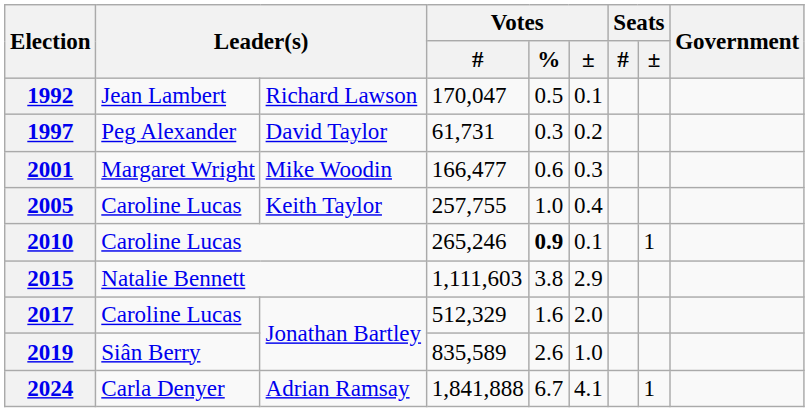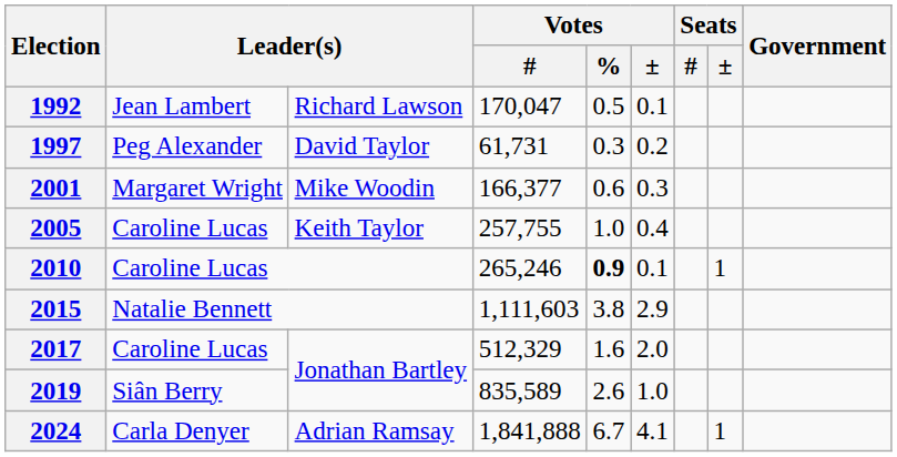2001 | Votes / #: 166,477 -> 166,377
